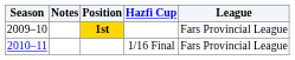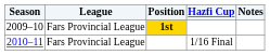columns swapped: League <-> Notes
